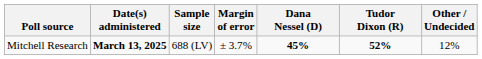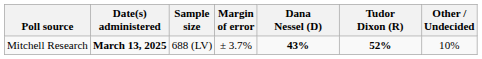Mitchell Research | Dana Nessel (D): 45% -> 43%
Mitchell Research | Other / Undecided: 12% -> 10%
